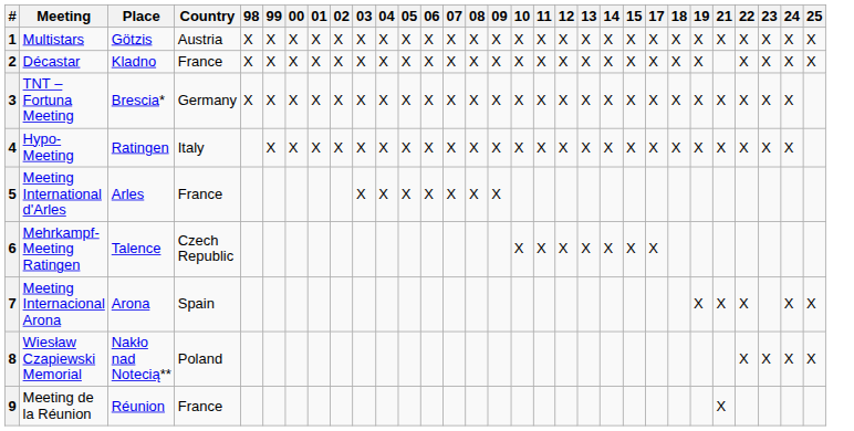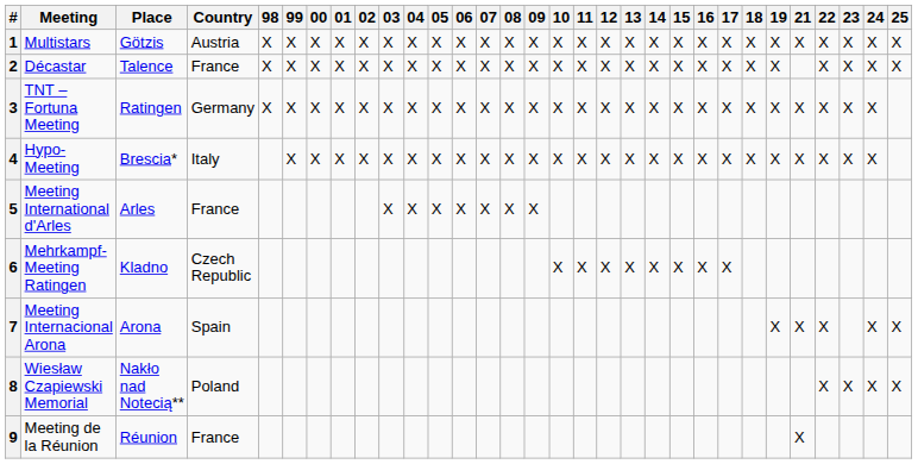+ column: 16 | X | X | X | X | X
2 | Place: Kladno -> Talence
3 | Place: Brescia* -> Ratingen
4 | Place: Ratingen -> Brescia*
6 | Place: Talence -> Kladno
